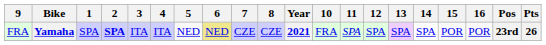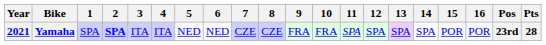columns swapped: Year <-> 9
Yamaha | 6: khaki background -> no background
Yamaha | Pts: 26 -> 28
